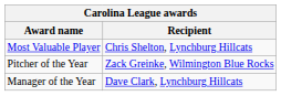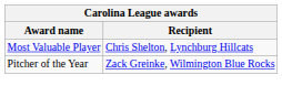- row: Manager of the Year | Dave Clark, Lynchburg Hillcats
